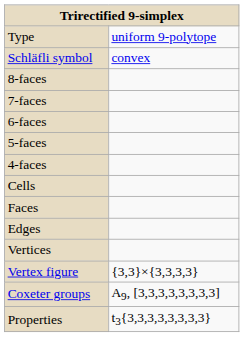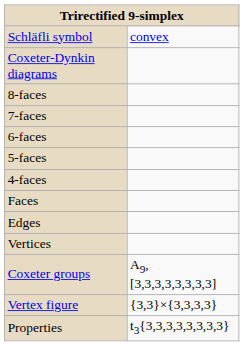- row: Type | uniform 9-polytope
+ row: Coxeter-Dynkin diagrams
- row: Cells
rows swapped: Vertex figure <-> Coxeter groups
